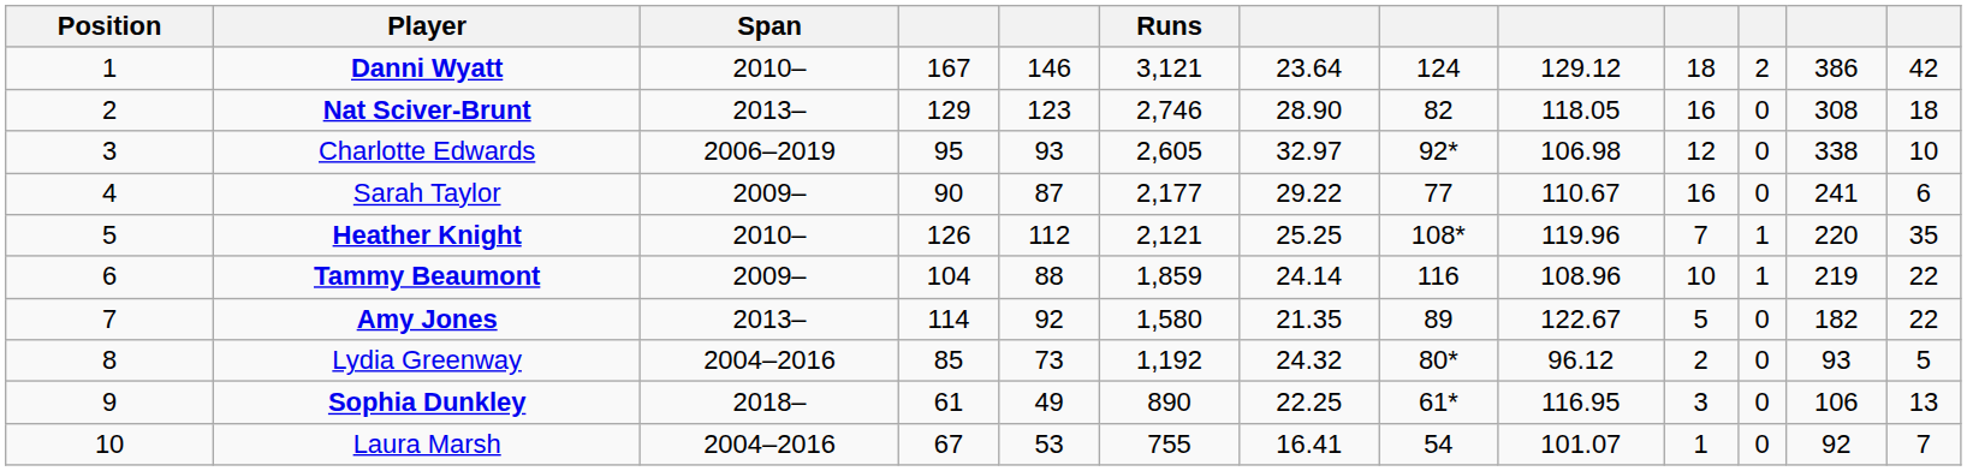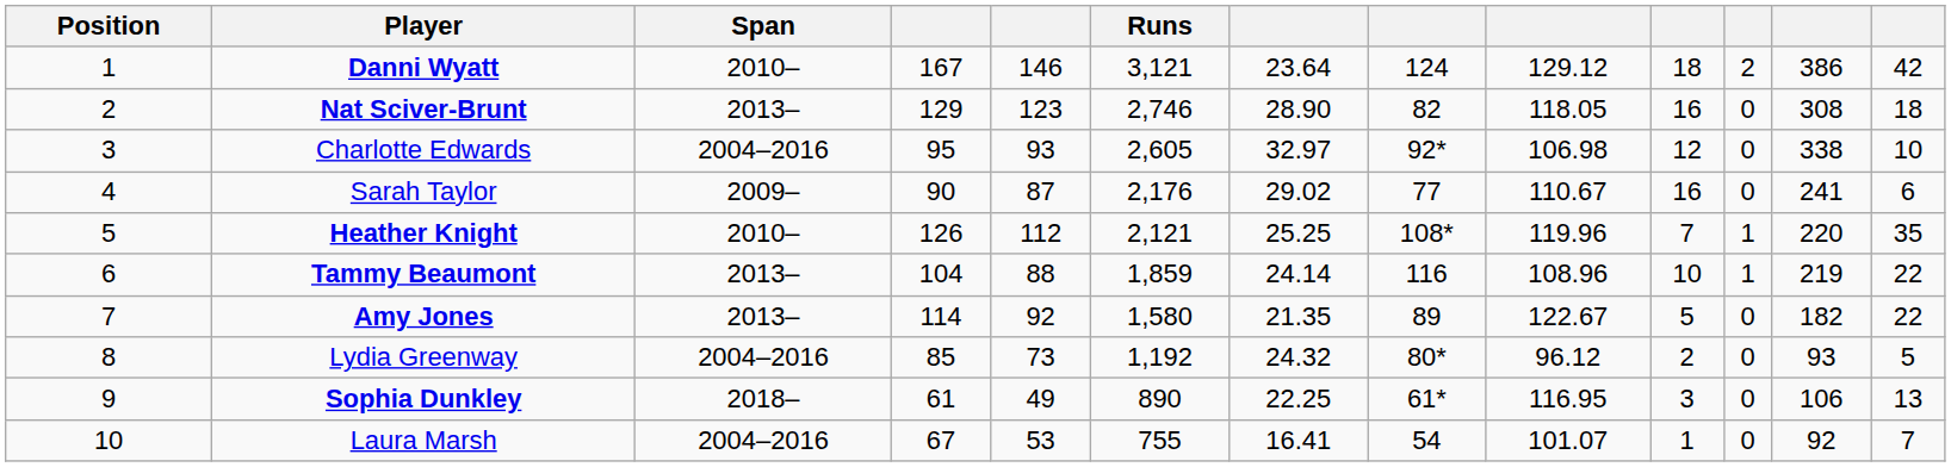Charlotte Edwards | Span: 2006–2019 -> 2004–2016
Sarah Taylor | Runs: 2,177 -> 2,176
Sarah Taylor | column 7: 29.22 -> 29.02
Tammy Beaumont | Span: 2009– -> 2013–
